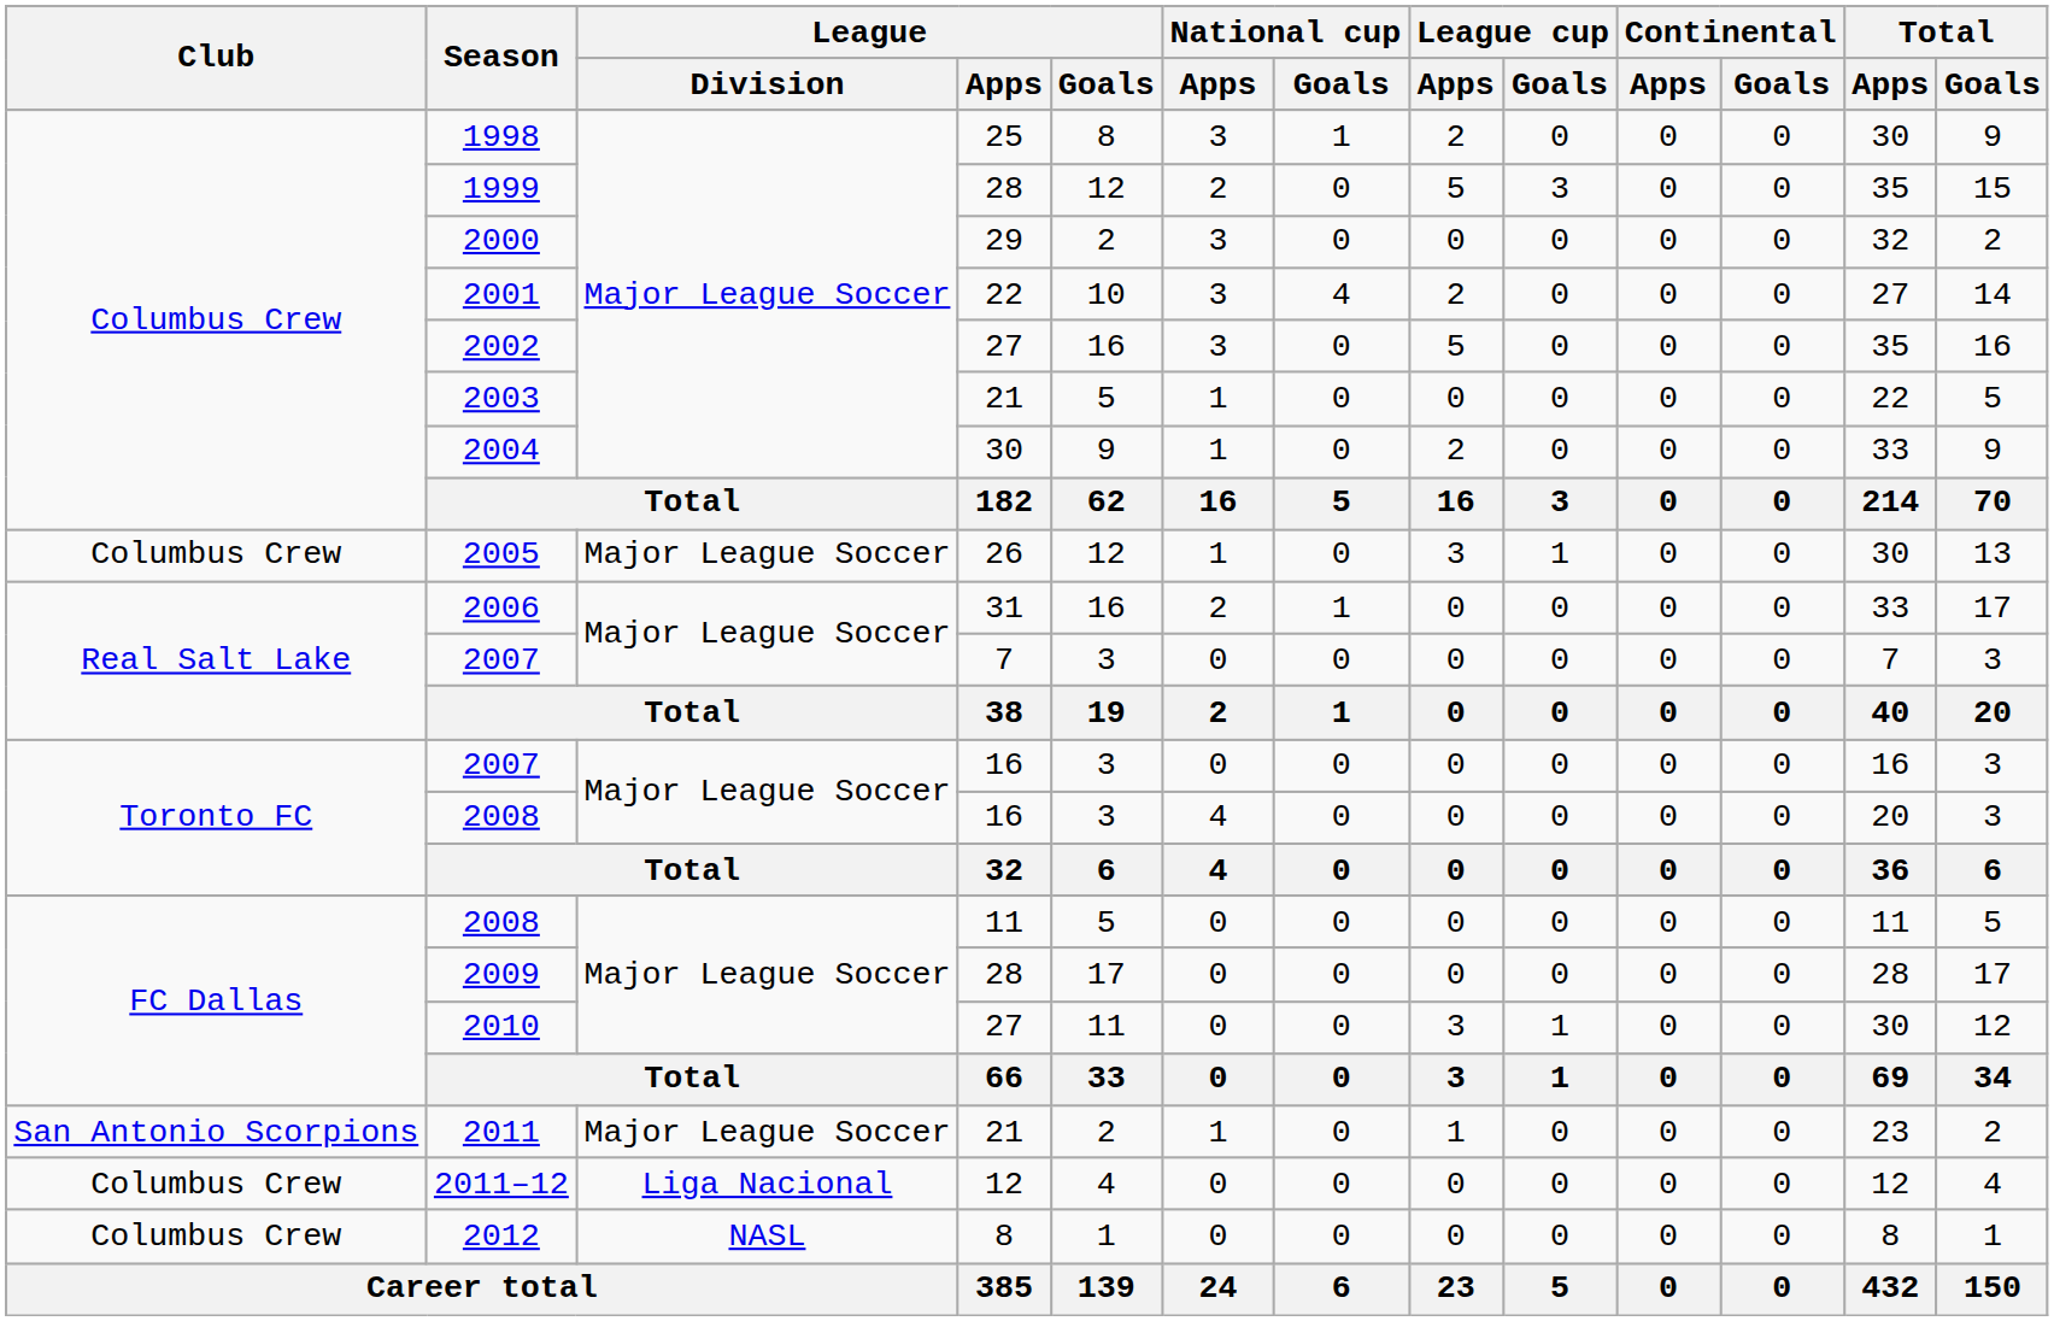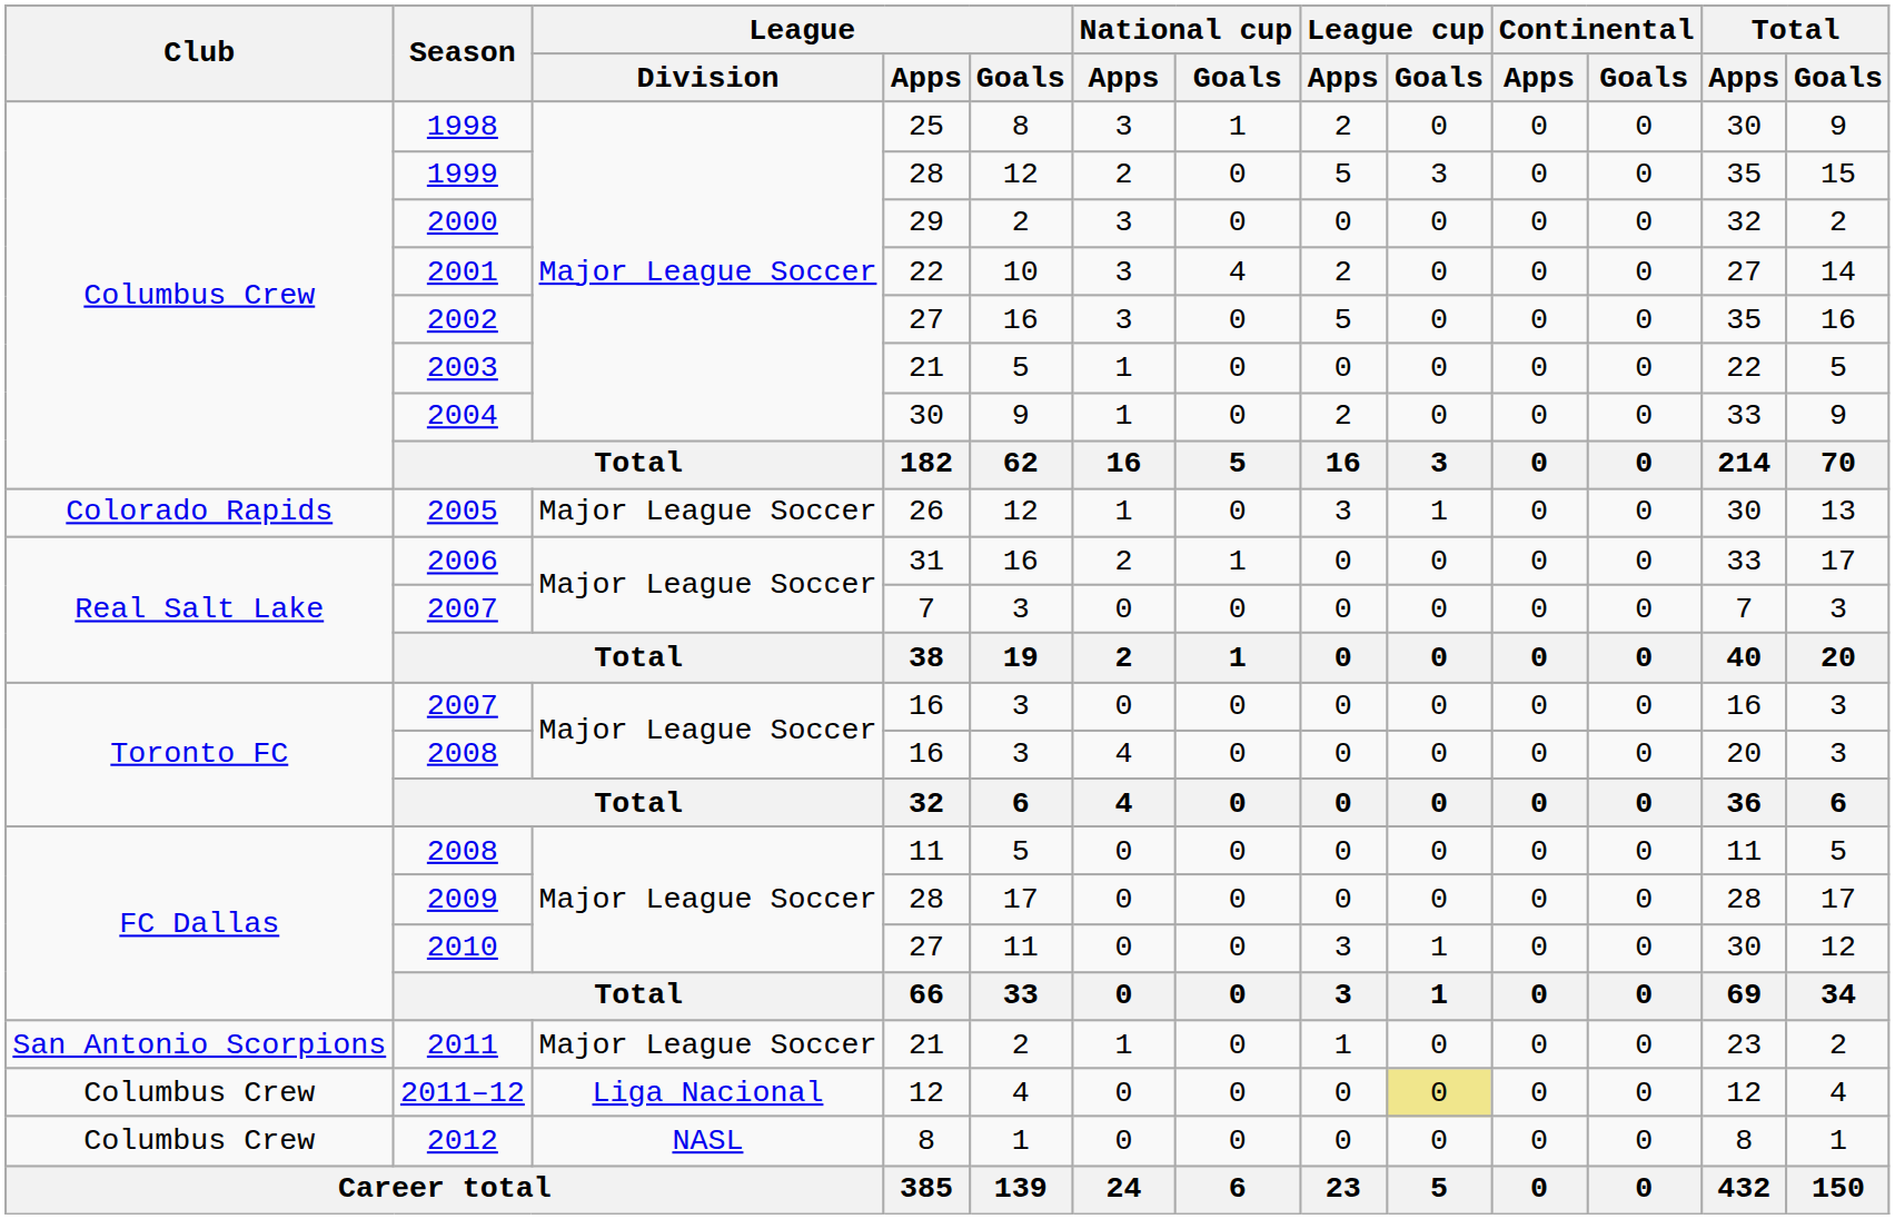2005 | Club: Columbus Crew -> Colorado Rapids
2011–12 | League cup / Goals: no background -> khaki background
